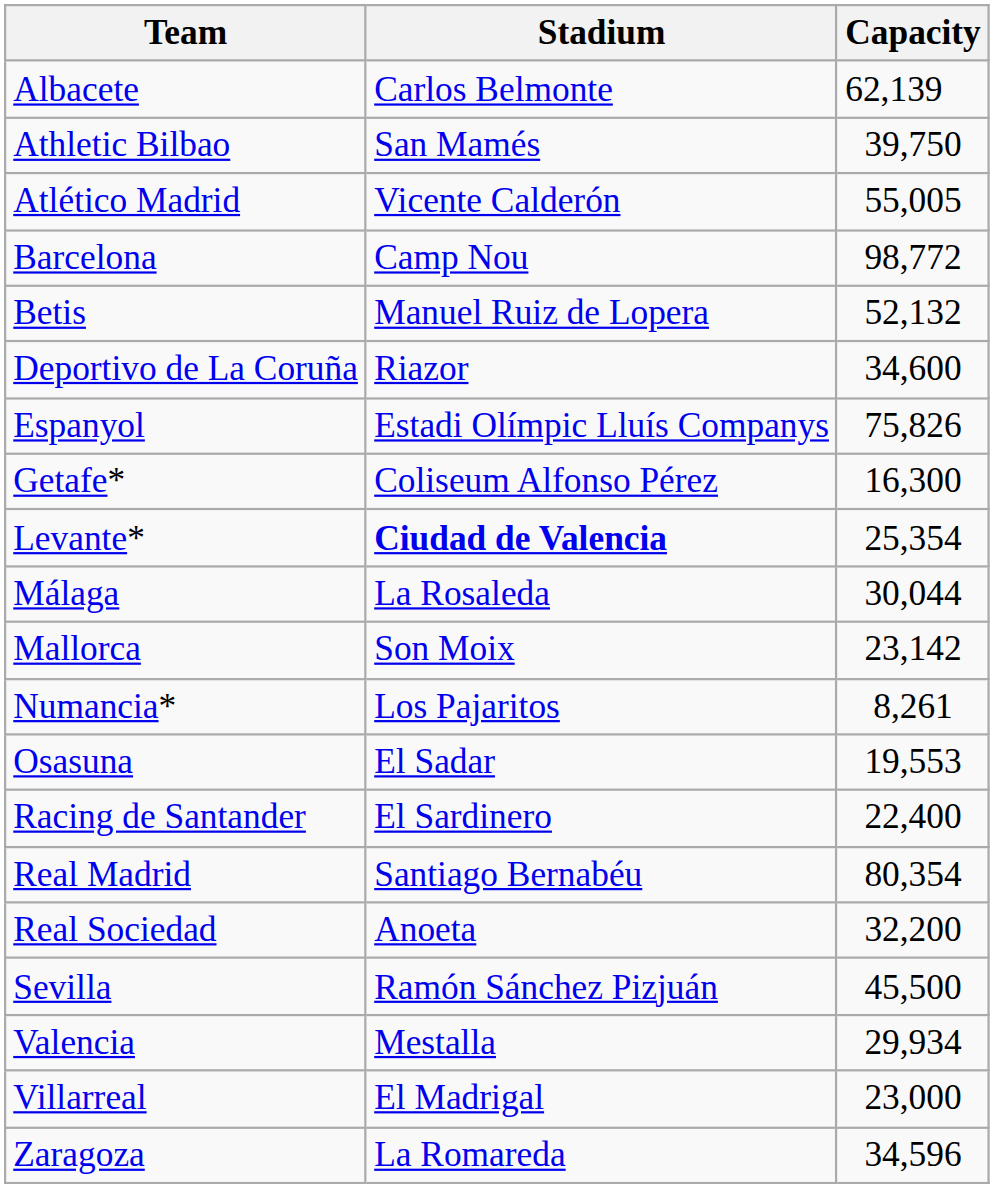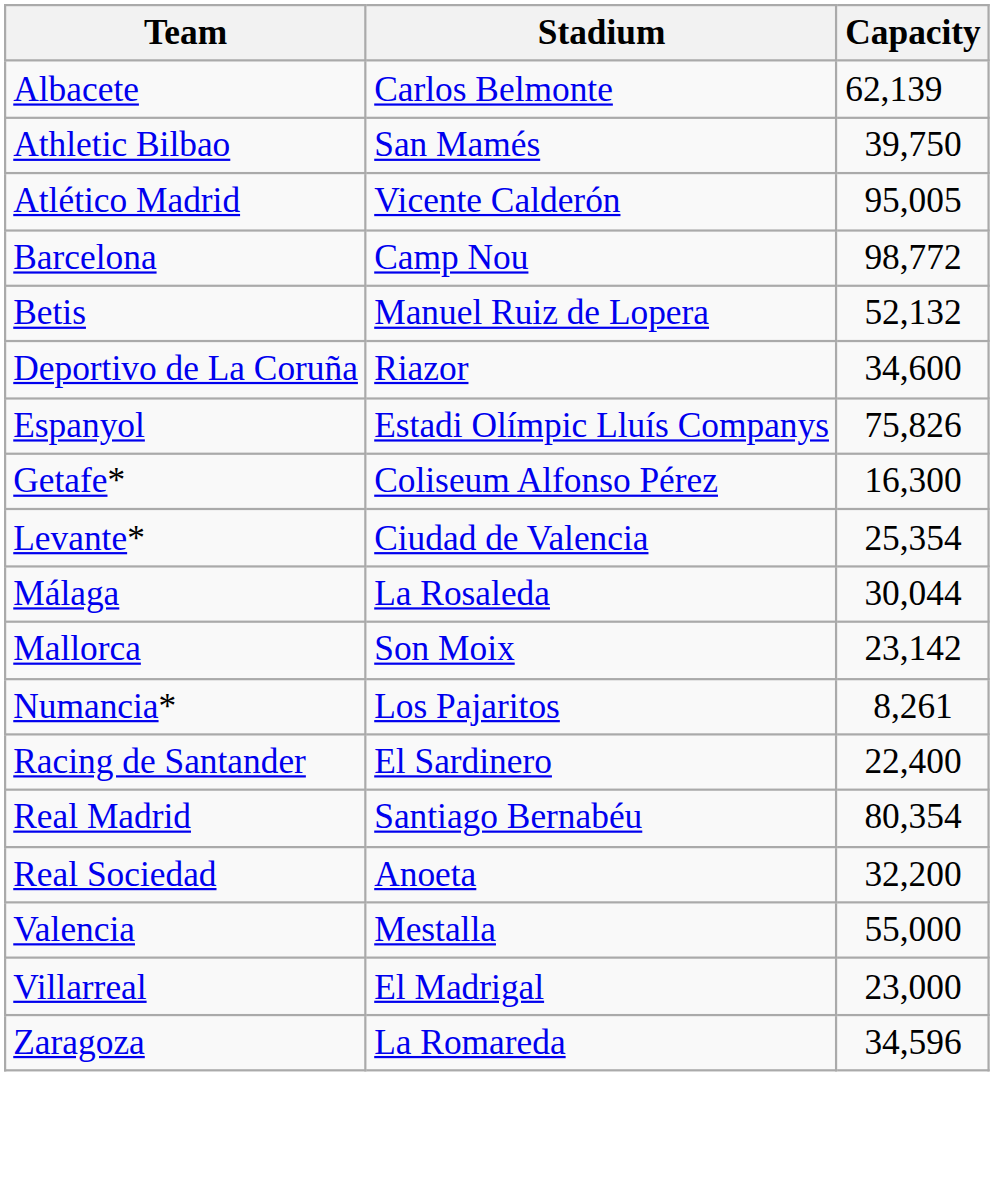Atlético Madrid | Capacity: 55,005 -> 95,005
Levante* | Stadium: bold -> normal
- row: Osasuna | El Sadar | 19,553
- row: Sevilla | Ramón Sánchez Pizjuán | 45,500
Valencia | Capacity: 29,934 -> 55,000
